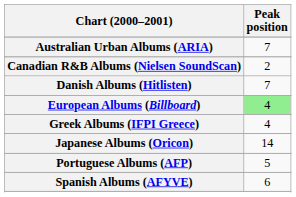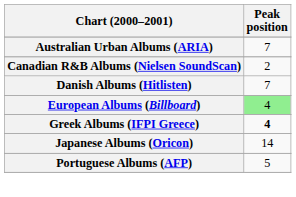Greek Albums (IFPI Greece) | Peak position: normal -> bold
- row: Spanish Albums (AFYVE) | 6
